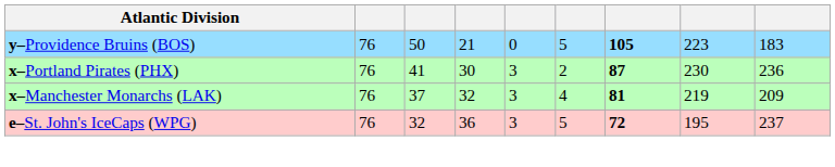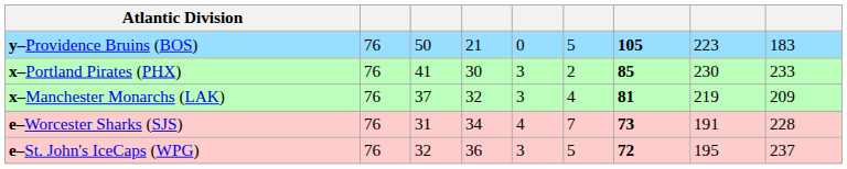x–Portland Pirates (PHX) | column 7: 87 -> 85
x–Portland Pirates (PHX) | column 9: 236 -> 233
+ row: e–Worcester Sharks (SJS) | 76 | 31 | 34 | 4 | 7 | 73 | 191 | 228
